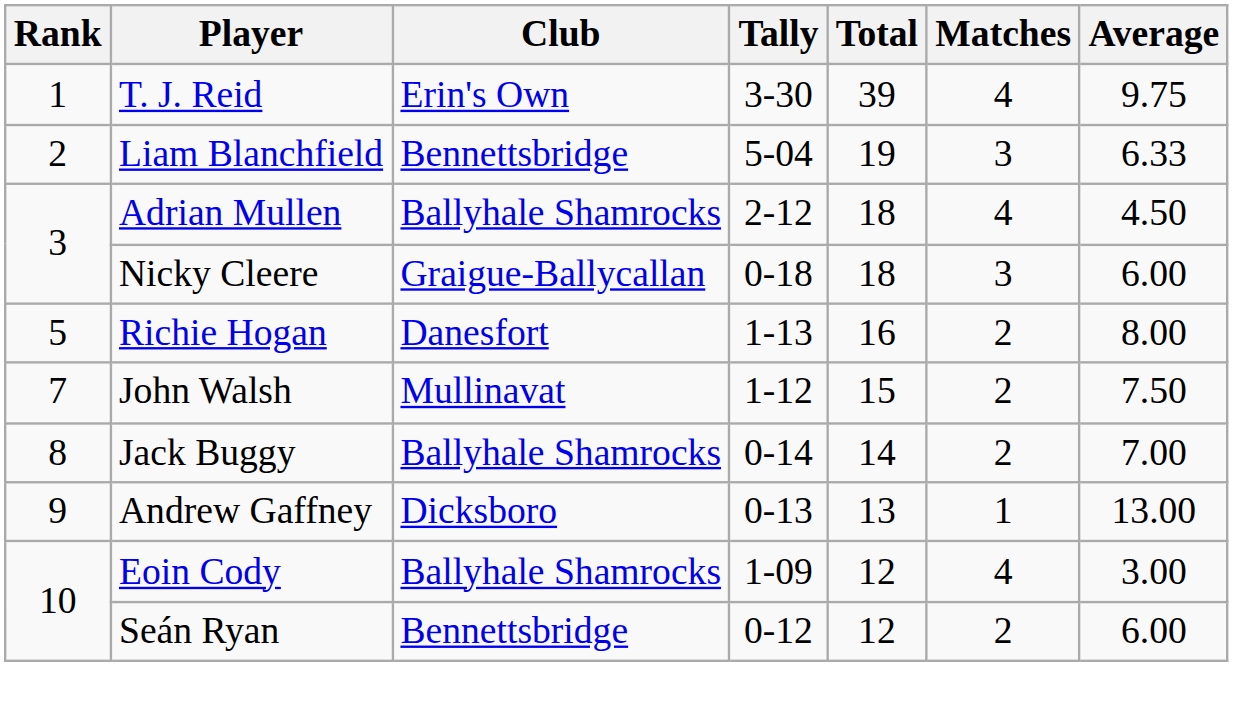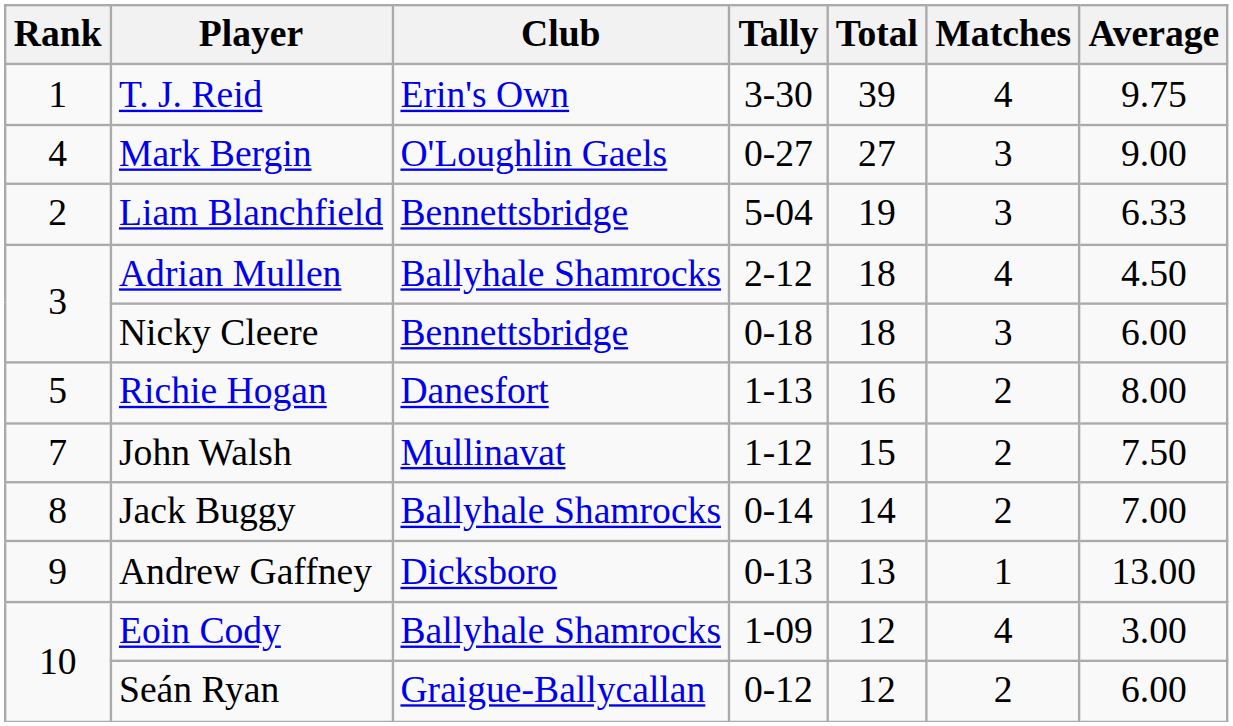+ row: 4 | Mark Bergin | O'Loughlin Gaels | 0-27 | 27 | 3 | 9.00
Nicky Cleere | Club: Graigue-Ballycallan -> Bennettsbridge
Seán Ryan | Club: Bennettsbridge -> Graigue-Ballycallan
